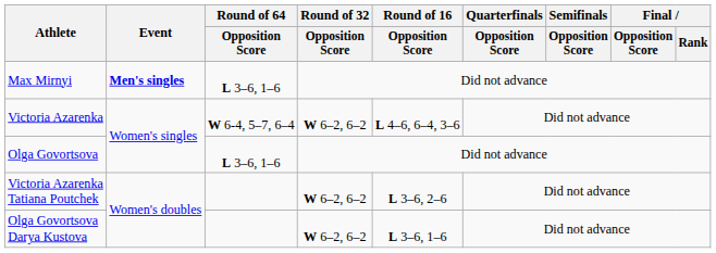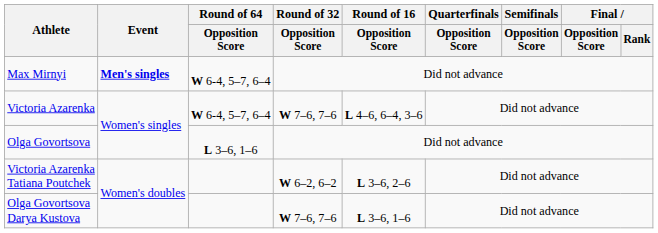Max Mirnyi | Round of 64 / Opposition Score: L 3–6, 1–6 -> W 6-4, 5–7, 6–4
Victoria Azarenka | Round of 32 / Opposition Score: W 6–2, 6–2 -> W 7–6, 7–6
Olga Govortsova Darya Kustova | Round of 32 / Opposition Score: W 6–2, 6–2 -> W 7–6, 7–6
